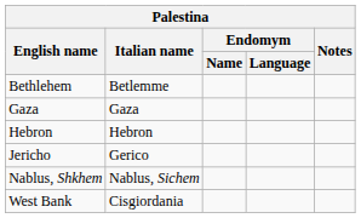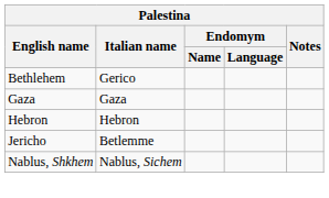Bethlehem | Italian name: Betlemme -> Gerico
Jericho | Italian name: Gerico -> Betlemme
- row: West Bank | Cisgiordania
